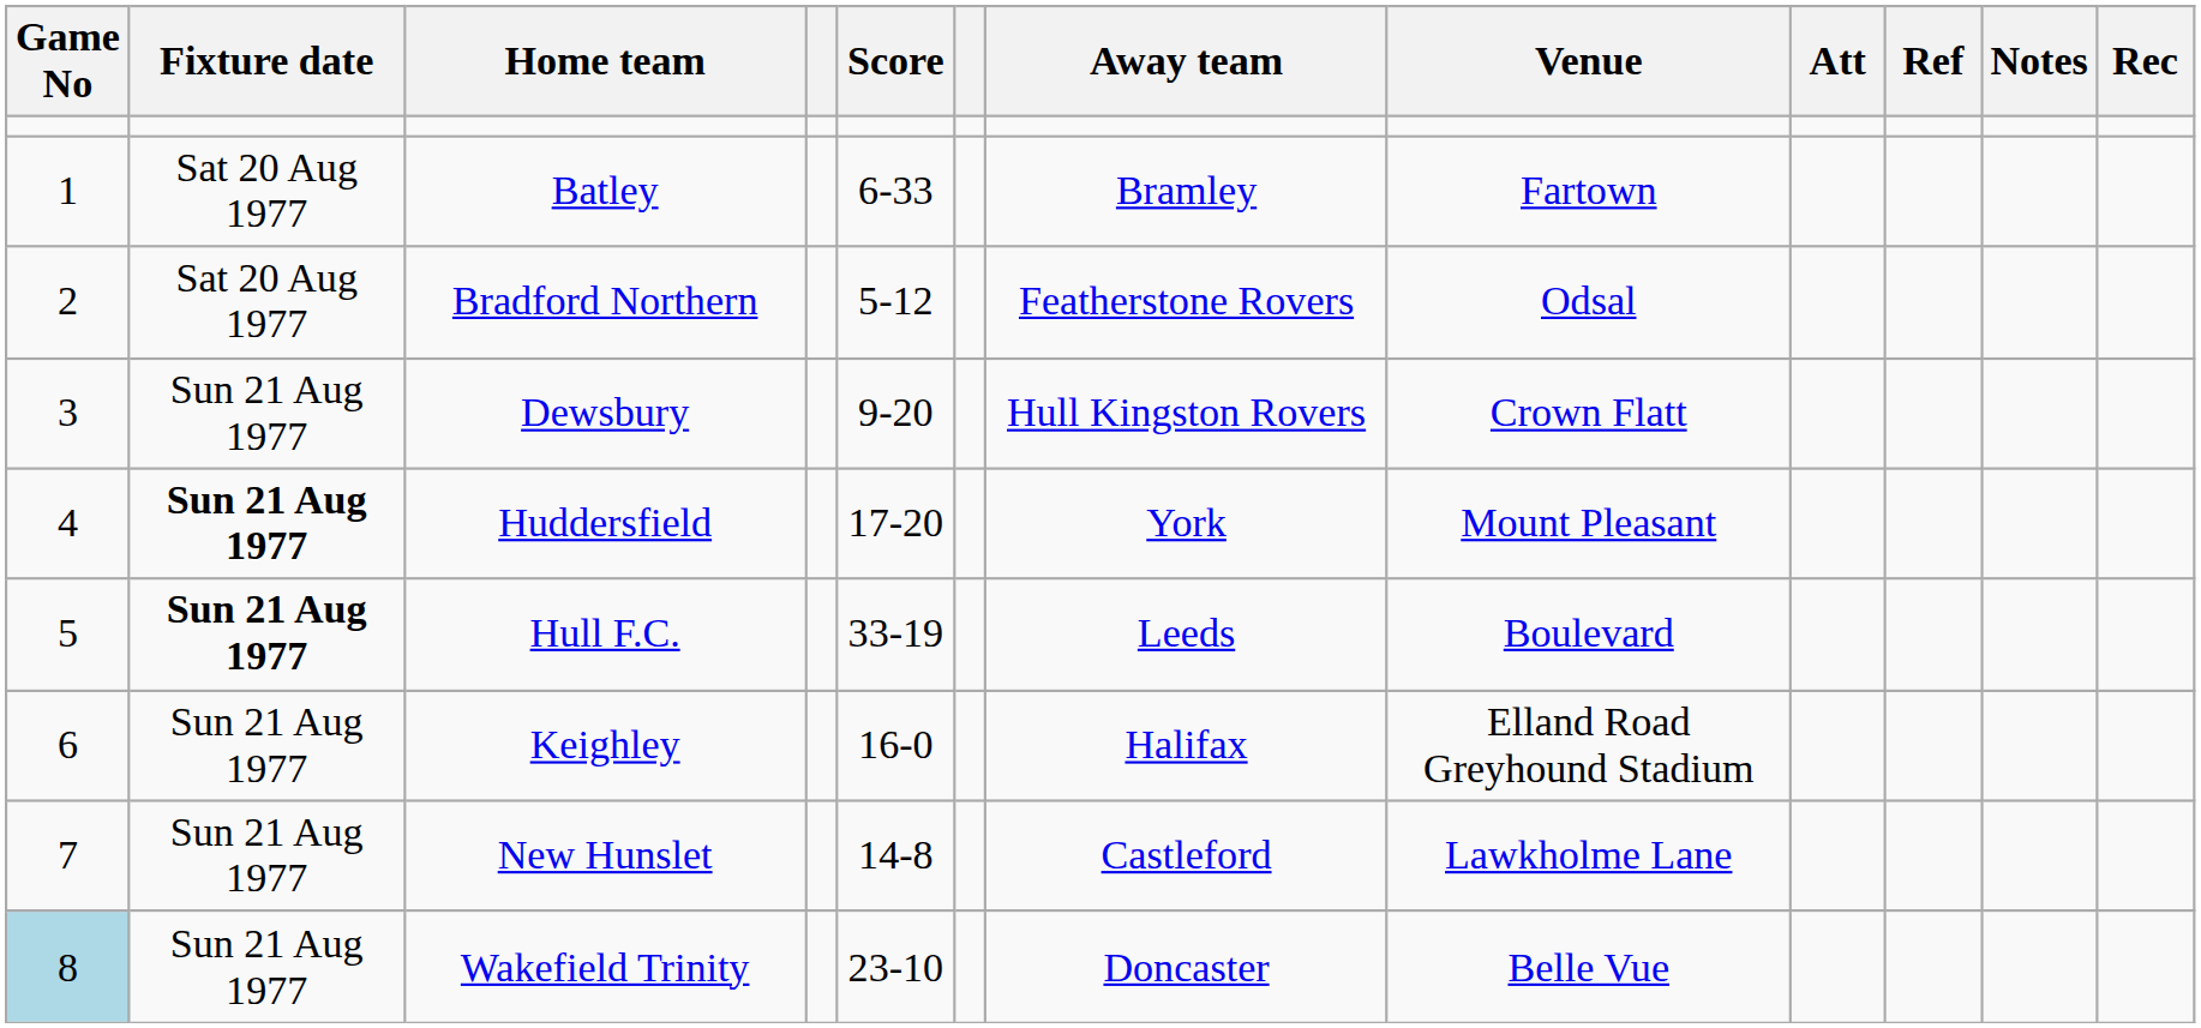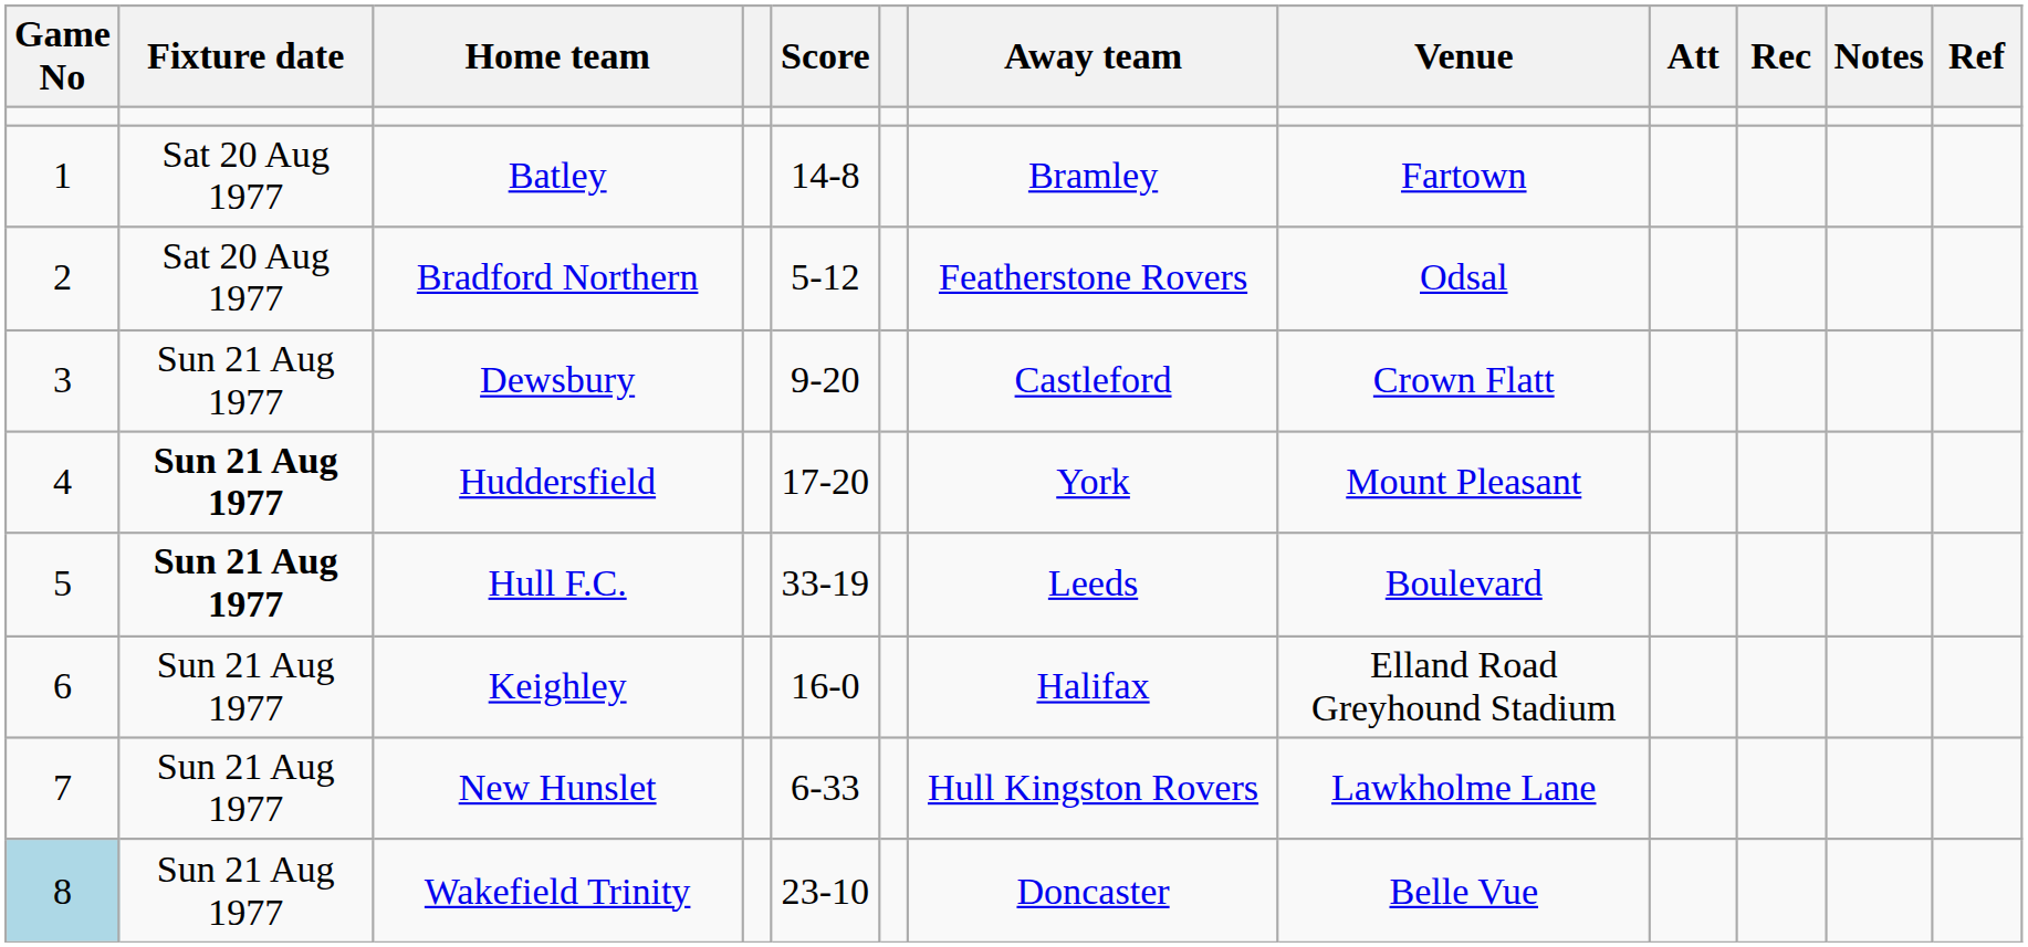columns swapped: Rec <-> Ref
Batley | Score: 6-33 -> 14-8
Dewsbury | Away team: Hull Kingston Rovers -> Castleford
New Hunslet | Score: 14-8 -> 6-33
New Hunslet | Away team: Castleford -> Hull Kingston Rovers
